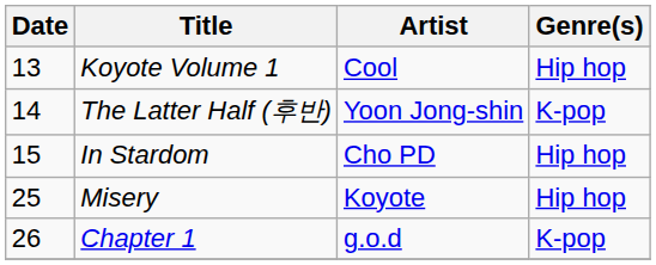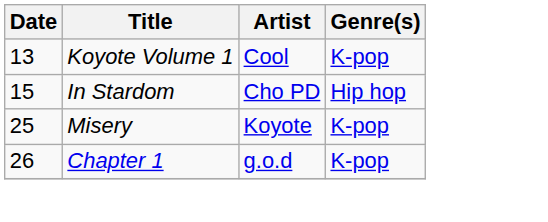Koyote Volume 1 | Genre(s): Hip hop -> K-pop
- row: 14 | The Latter Half (후반) | Yoon Jong-shin | K-pop
Misery | Genre(s): Hip hop -> K-pop
